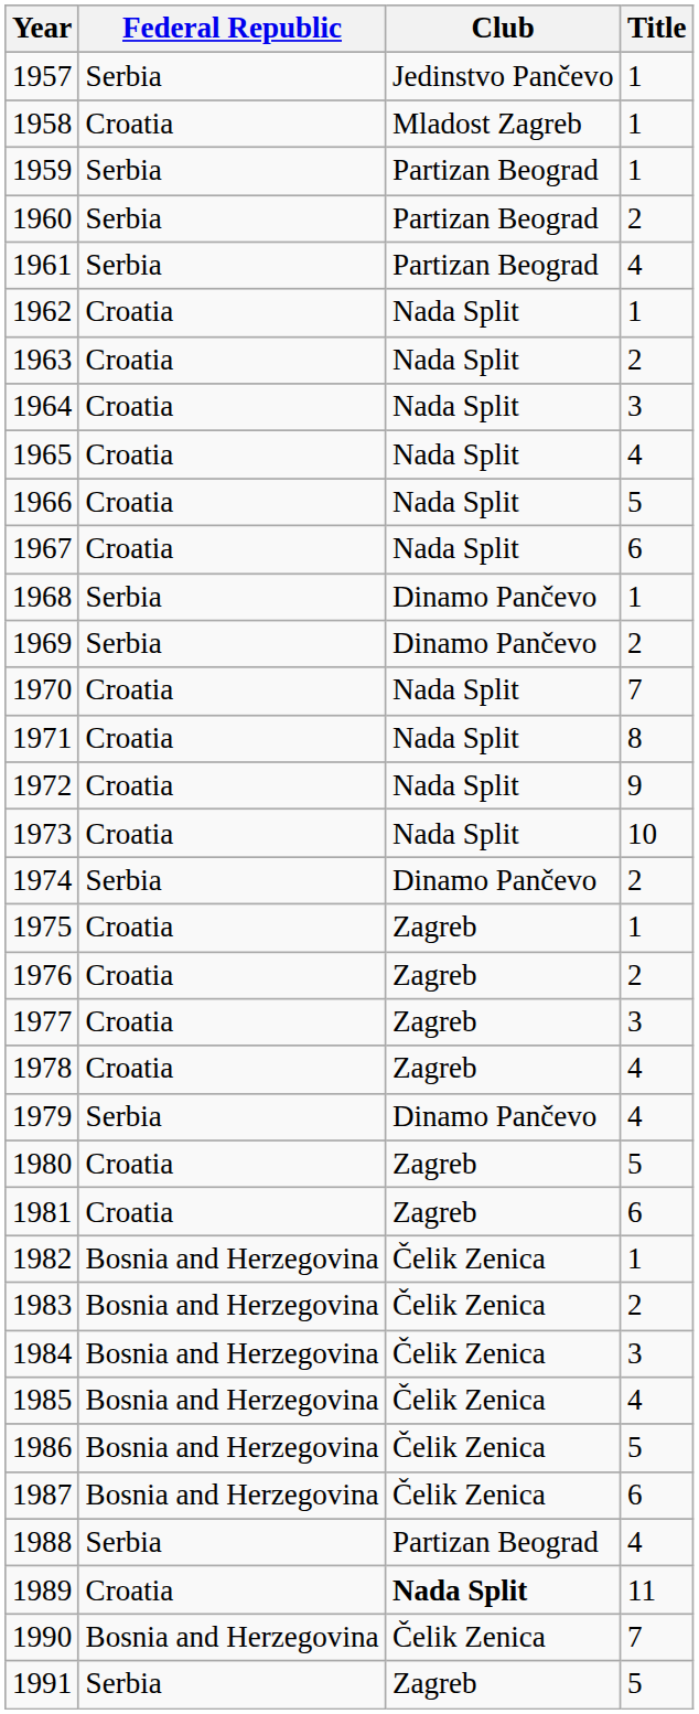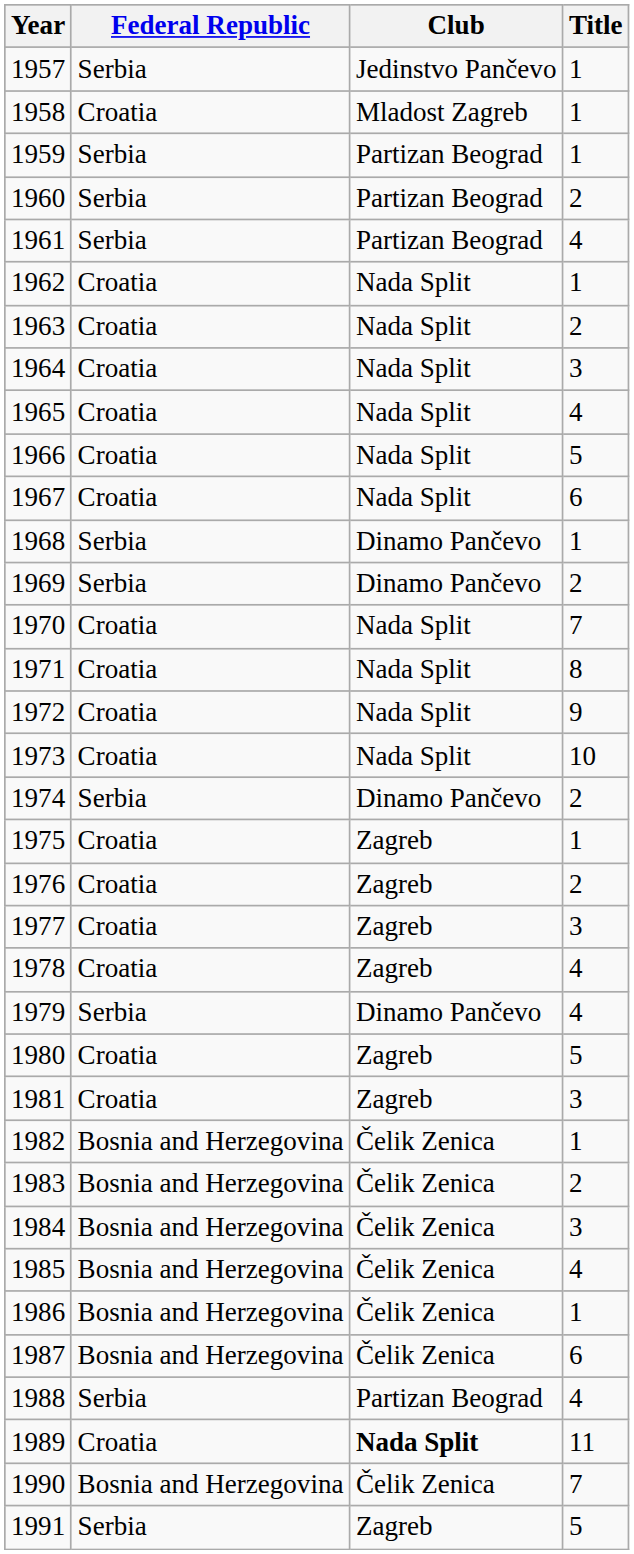1981 | Title: 6 -> 3
1986 | Title: 5 -> 1
